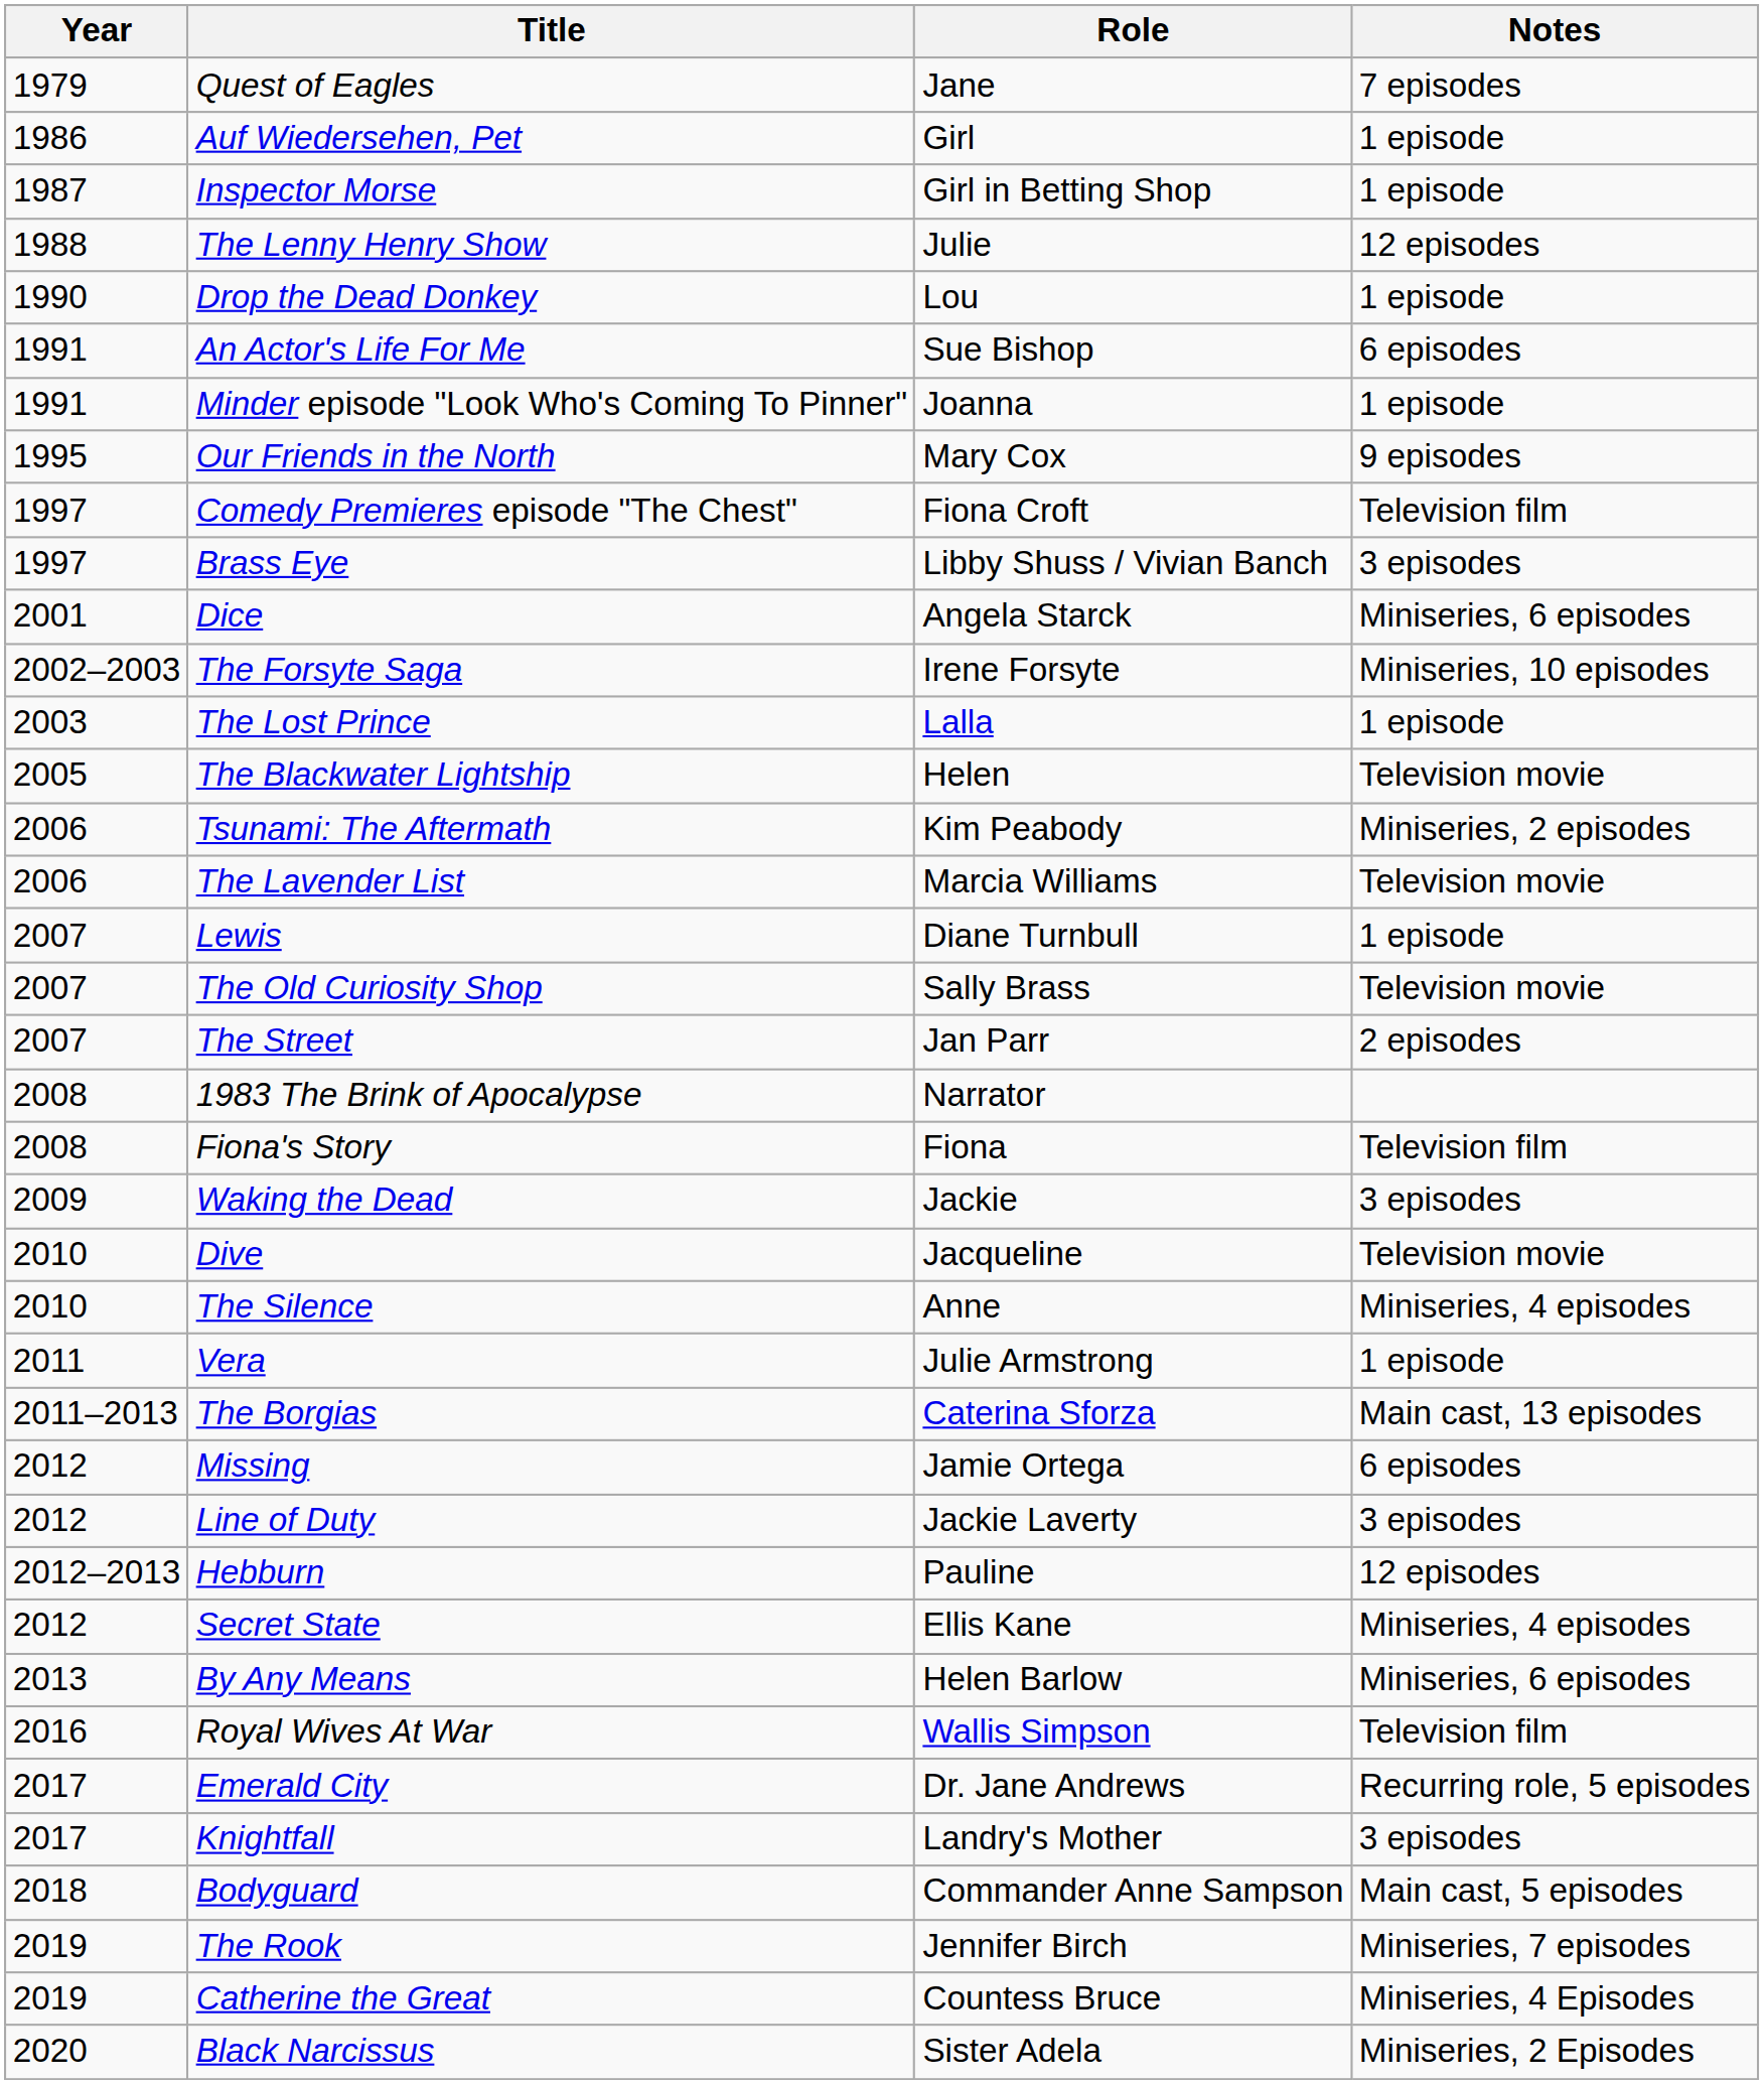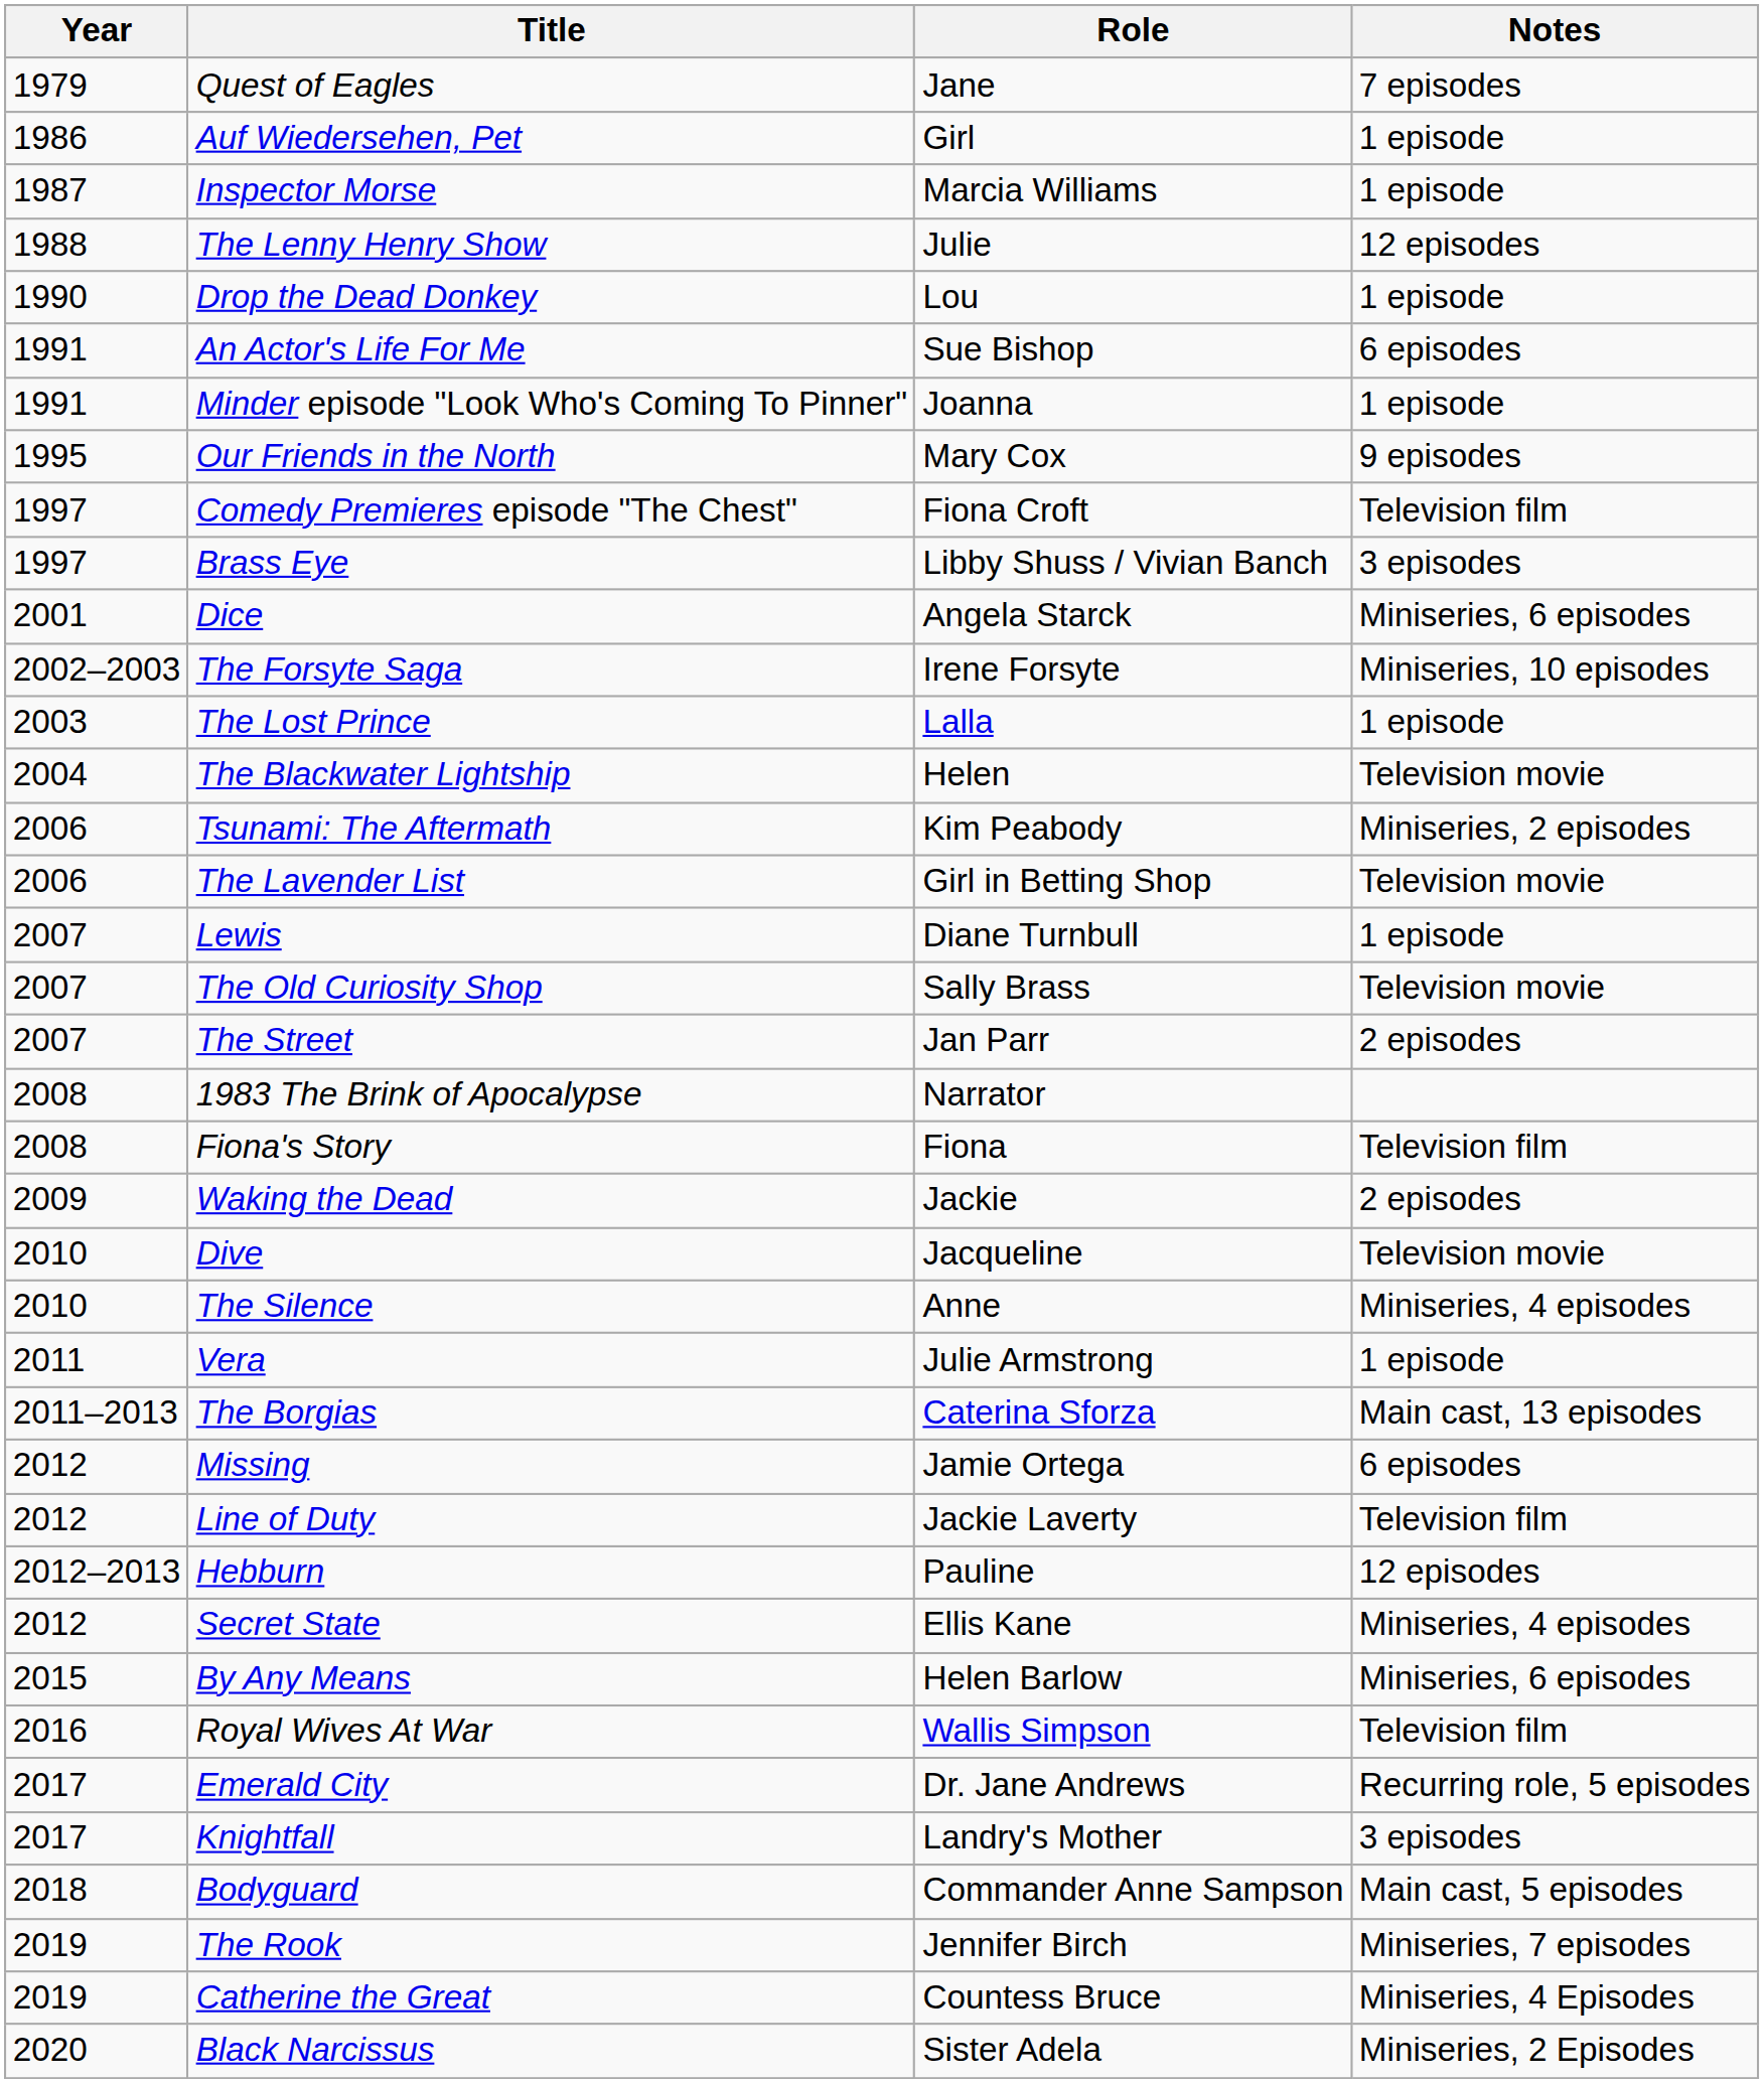Inspector Morse | Role: Girl in Betting Shop -> Marcia Williams
The Blackwater Lightship | Year: 2005 -> 2004
The Lavender List | Role: Marcia Williams -> Girl in Betting Shop
Waking the Dead | Notes: 3 episodes -> 2 episodes
Line of Duty | Notes: 3 episodes -> Television film
By Any Means | Year: 2013 -> 2015
